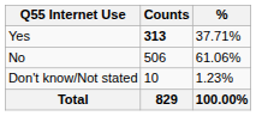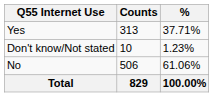Yes | Counts: bold -> normal
rows swapped: No <-> Don't know/Not stated
